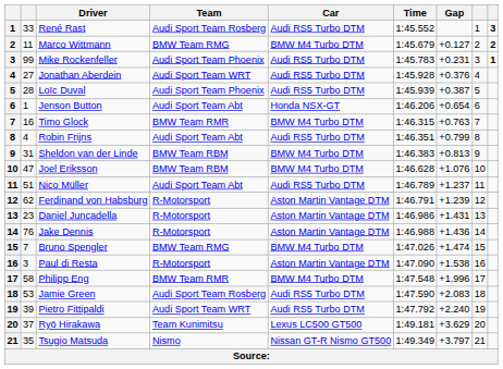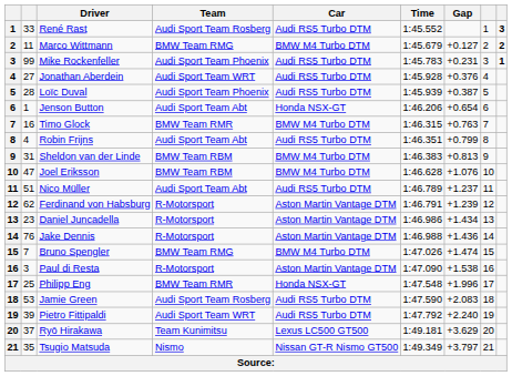Daniel Juncadella | Gap: +1.431 -> +1.434
Philipp Eng | column 2: 58 -> 25
Philipp Eng | Car: BMW M4 Turbo DTM -> Honda NSX-GT
